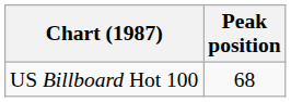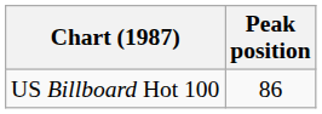US Billboard Hot 100 | Peak position: 68 -> 86
